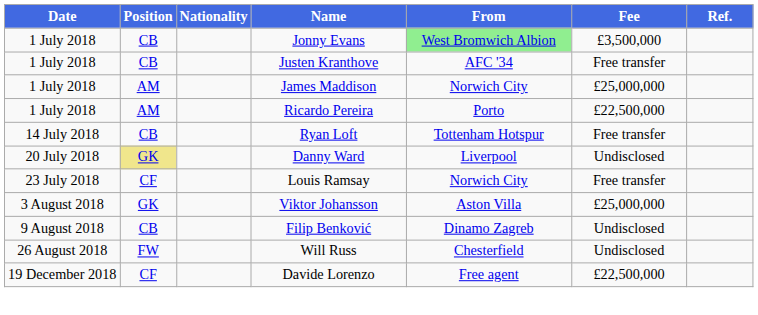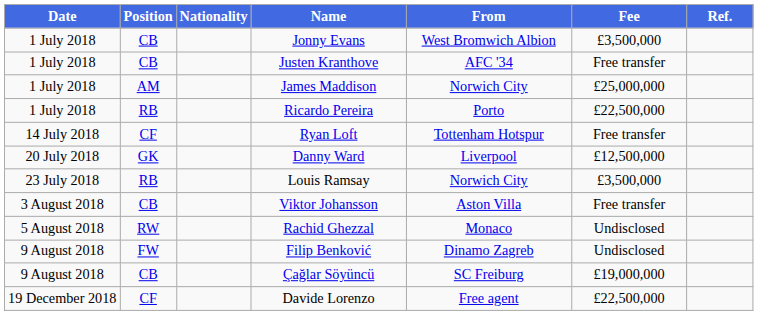Jonny Evans | From: lightgreen background -> no background
Ricardo Pereira | Position: AM -> RB
Ryan Loft | Position: CB -> CF
Danny Ward | Position: khaki background -> no background
Danny Ward | Fee: Undisclosed -> £12,500,000
Louis Ramsay | Position: CF -> RB
Louis Ramsay | Fee: Free transfer -> £3,500,000
Viktor Johansson | Position: GK -> CB
Viktor Johansson | Fee: £25,000,000 -> Free transfer
+ row: 5 August 2018 | RW | Rachid Ghezzal | Monaco | Undisclosed
Filip Benković | Position: CB -> FW
+ row: 9 August 2018 | CB | Çağlar Söyüncü | SC Freiburg | £19,000,000
- row: 26 August 2018 | FW | Will Russ | Chesterfield | Undisclosed
